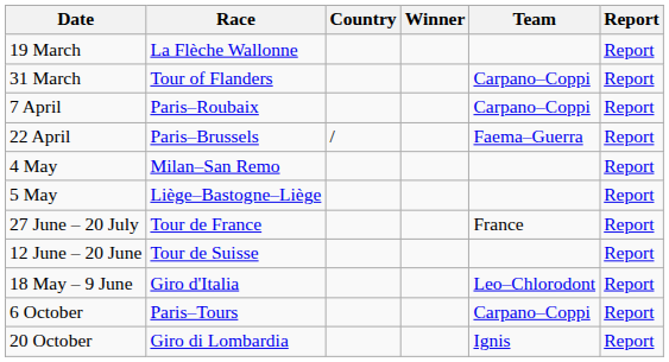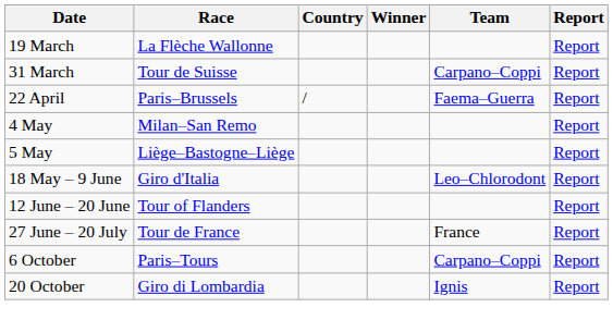31 March | Race: Tour of Flanders -> Tour de Suisse
- row: 7 April | Paris–Roubaix | Carpano–Coppi | Report
rows swapped: 18 May – 9 June <-> 27 June – 20 July
12 June – 20 June | Race: Tour de Suisse -> Tour of Flanders
